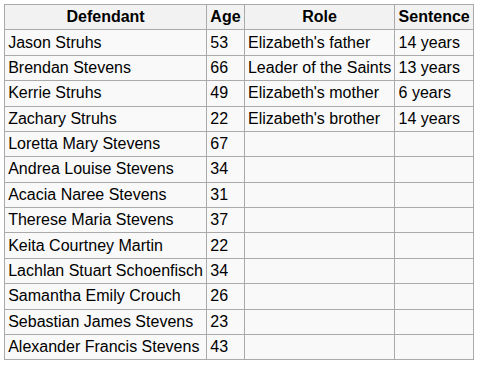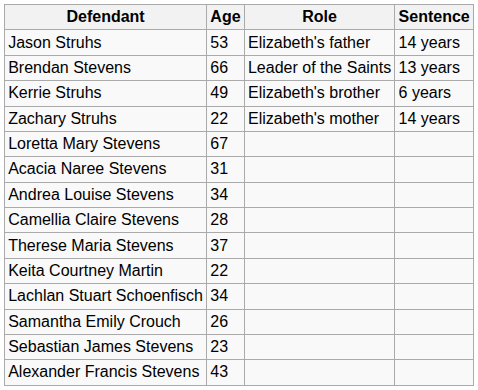Kerrie Struhs | Role: Elizabeth's mother -> Elizabeth's brother
Zachary Struhs | Role: Elizabeth's brother -> Elizabeth's mother
rows swapped: Andrea Louise Stevens <-> Acacia Naree Stevens
+ row: Camellia Claire Stevens | 28
